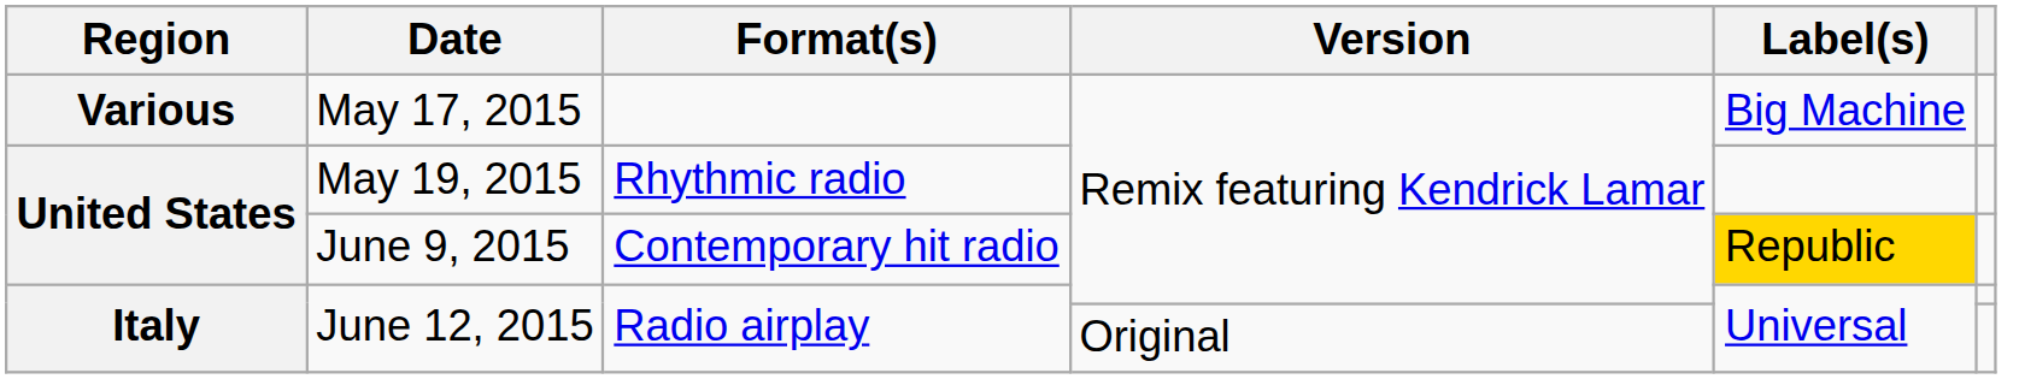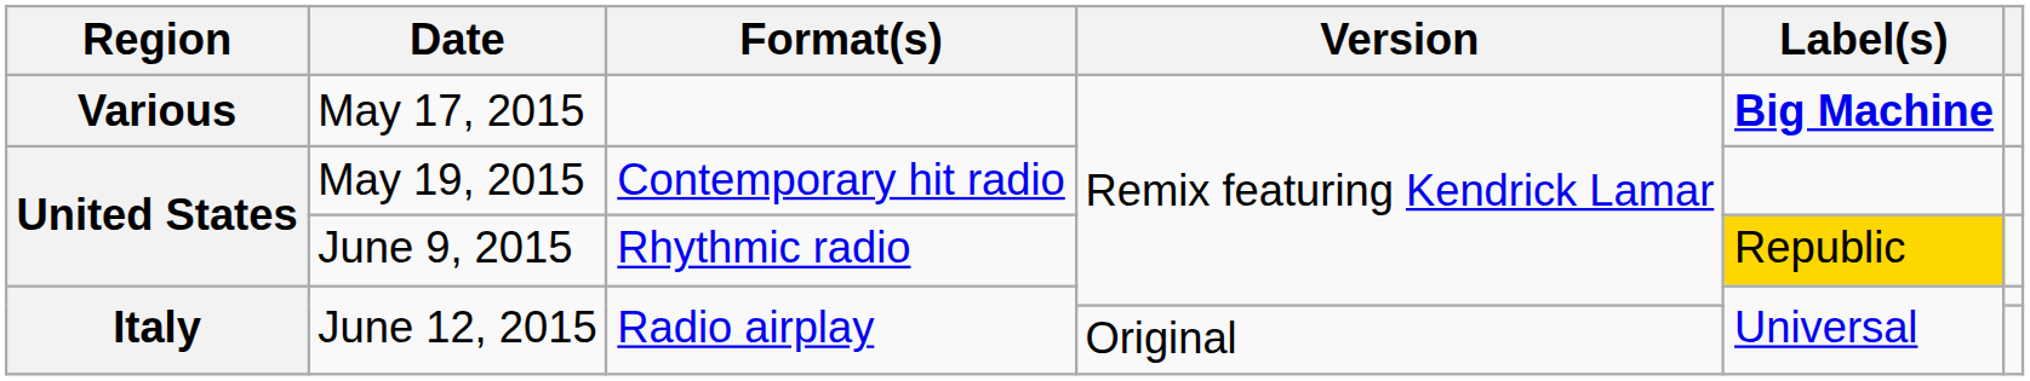May 17, 2015 | Label(s): normal -> bold
May 19, 2015 | Format(s): Rhythmic radio -> Contemporary hit radio
June 9, 2015 | Format(s): Contemporary hit radio -> Rhythmic radio
